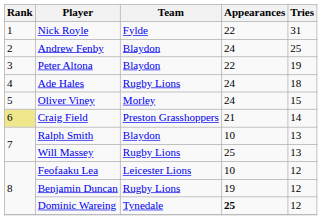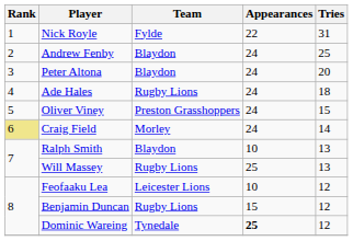Peter Altona | Appearances: 22 -> 24
Peter Altona | Tries: 19 -> 20
Oliver Viney | Team: Morley -> Preston Grasshoppers
Craig Field | Team: Preston Grasshoppers -> Morley
Craig Field | Appearances: 21 -> 24
Benjamin Duncan | Appearances: 19 -> 15
